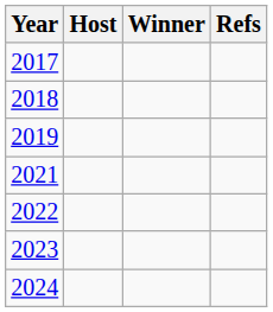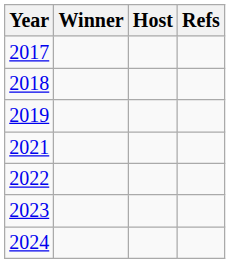columns swapped: Host <-> Winner
